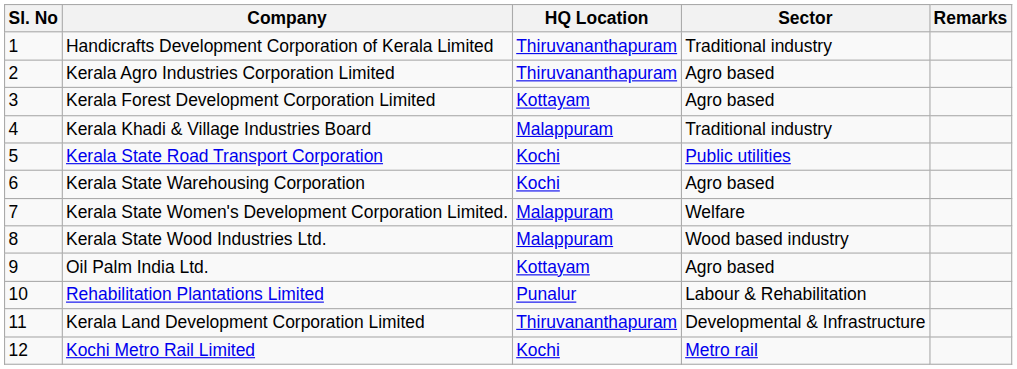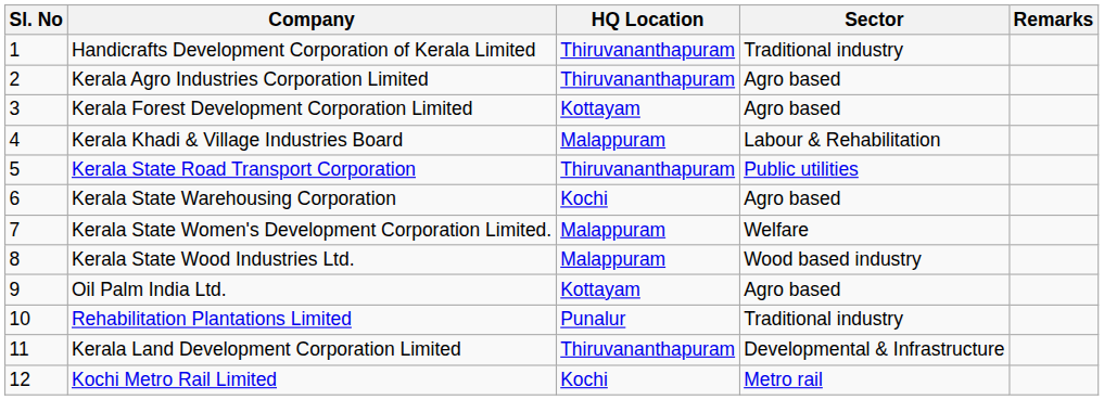Kerala Khadi & Village Industries Board | Sector: Traditional industry -> Labour & Rehabilitation
Kerala State Road Transport Corporation | HQ Location: Kochi -> Thiruvananthapuram
Rehabilitation Plantations Limited | Sector: Labour & Rehabilitation -> Traditional industry
